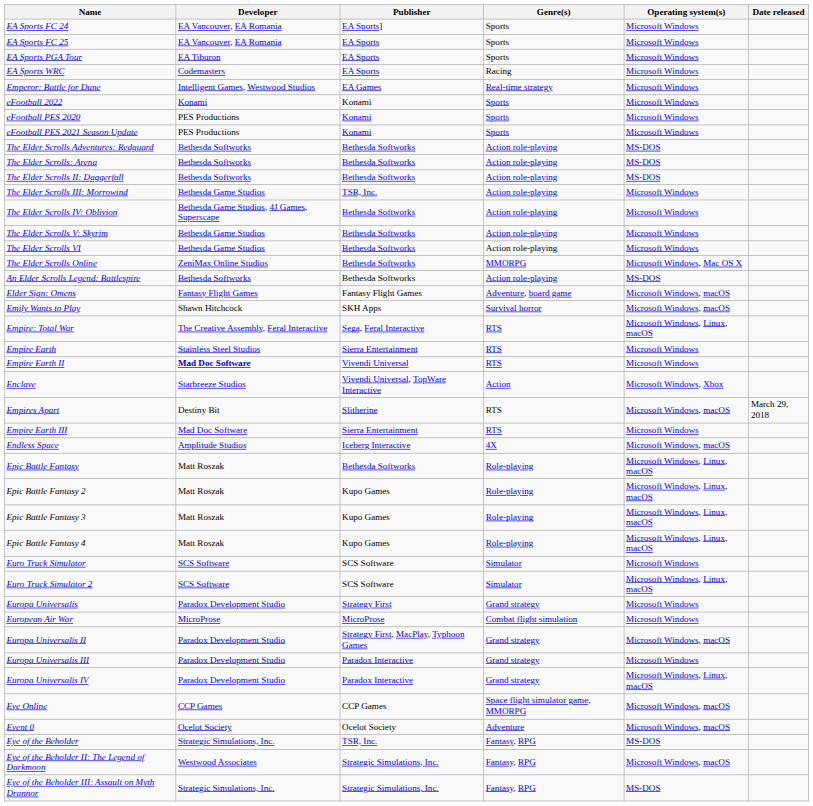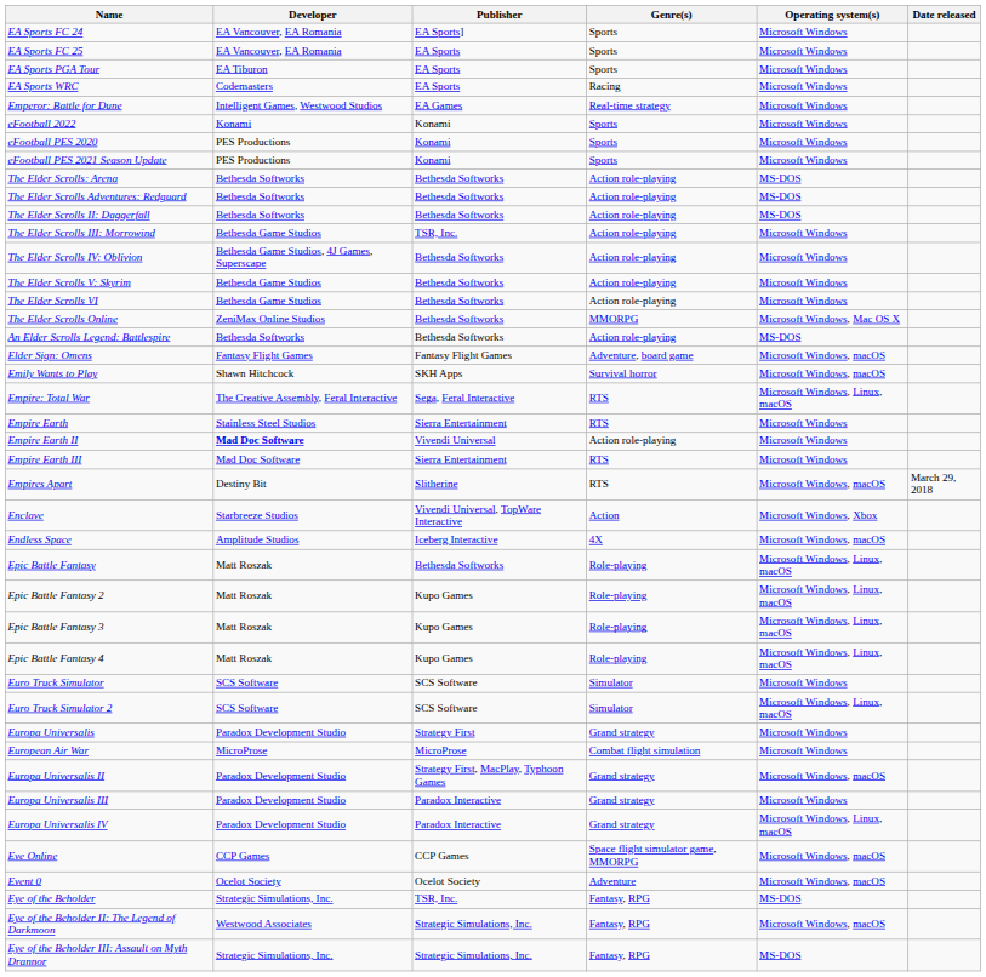rows swapped: The Elder Scrolls: Arena <-> The Elder Scrolls Adventures: Redguard
Empire Earth II | Genre(s): RTS -> Action role-playing
rows swapped: Empire Earth III <-> Enclave
